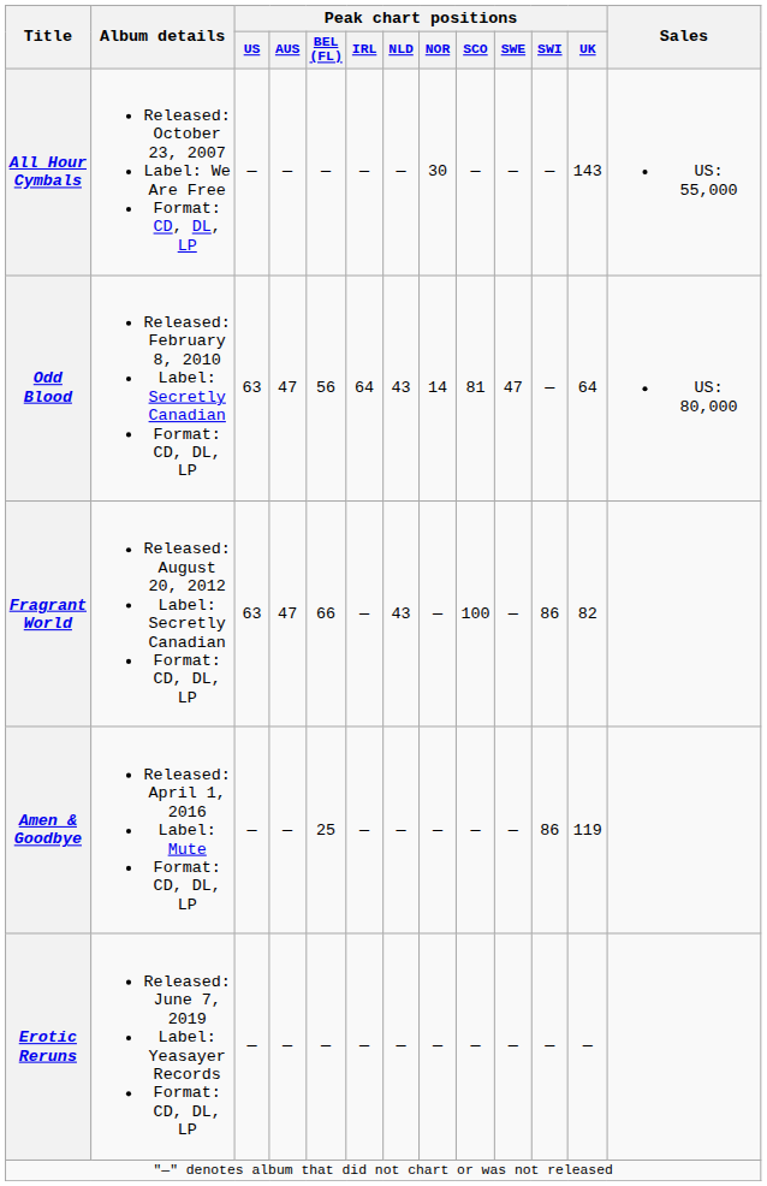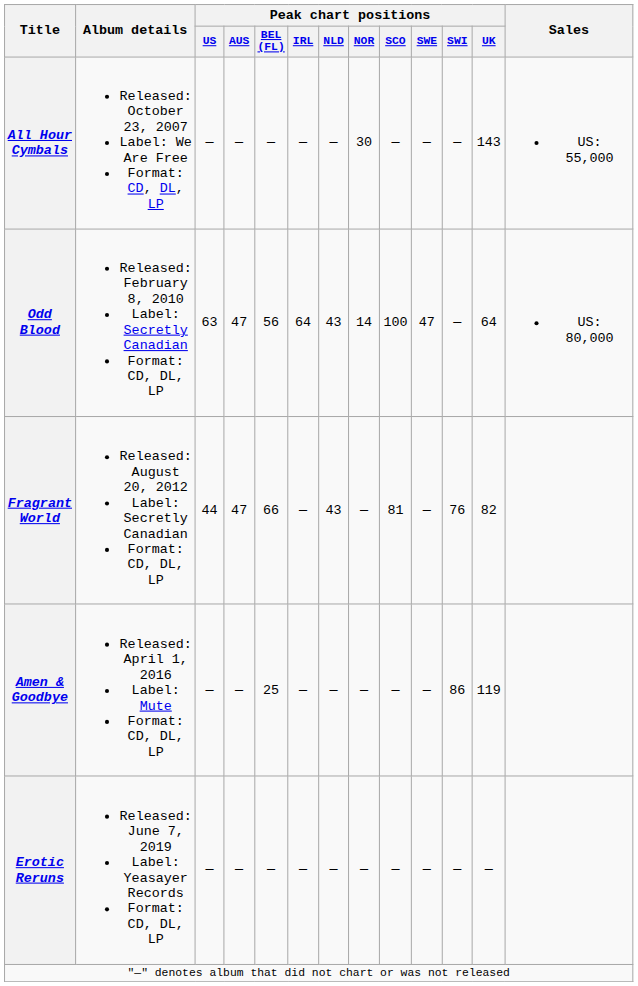Odd Blood | Peak chart positions / SCO: 81 -> 100
Fragrant World | Peak chart positions / US: 63 -> 44
Fragrant World | Peak chart positions / SCO: 100 -> 81
Fragrant World | Peak chart positions / SWI: 86 -> 76
